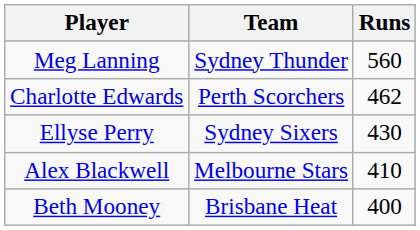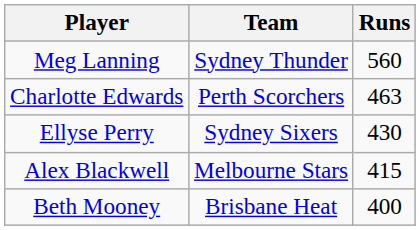Charlotte Edwards | Runs: 462 -> 463
Alex Blackwell | Runs: 410 -> 415
